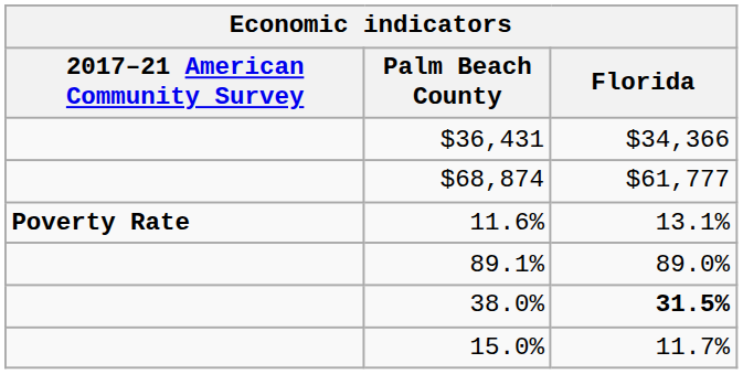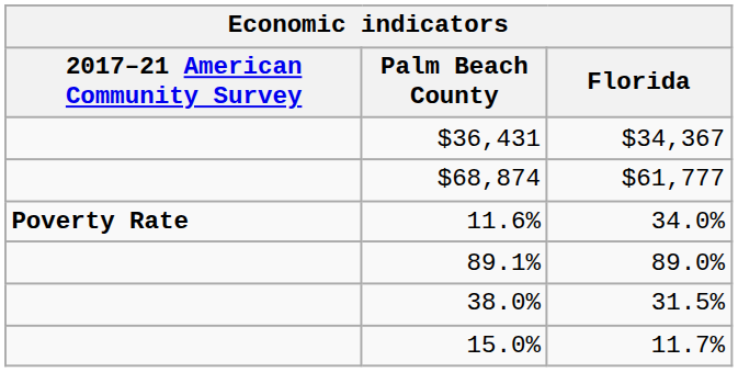$36,431 | Florida: $34,366 -> $34,367
11.6% | Florida: 13.1% -> 34.0%
38.0% | Florida: bold -> normal
